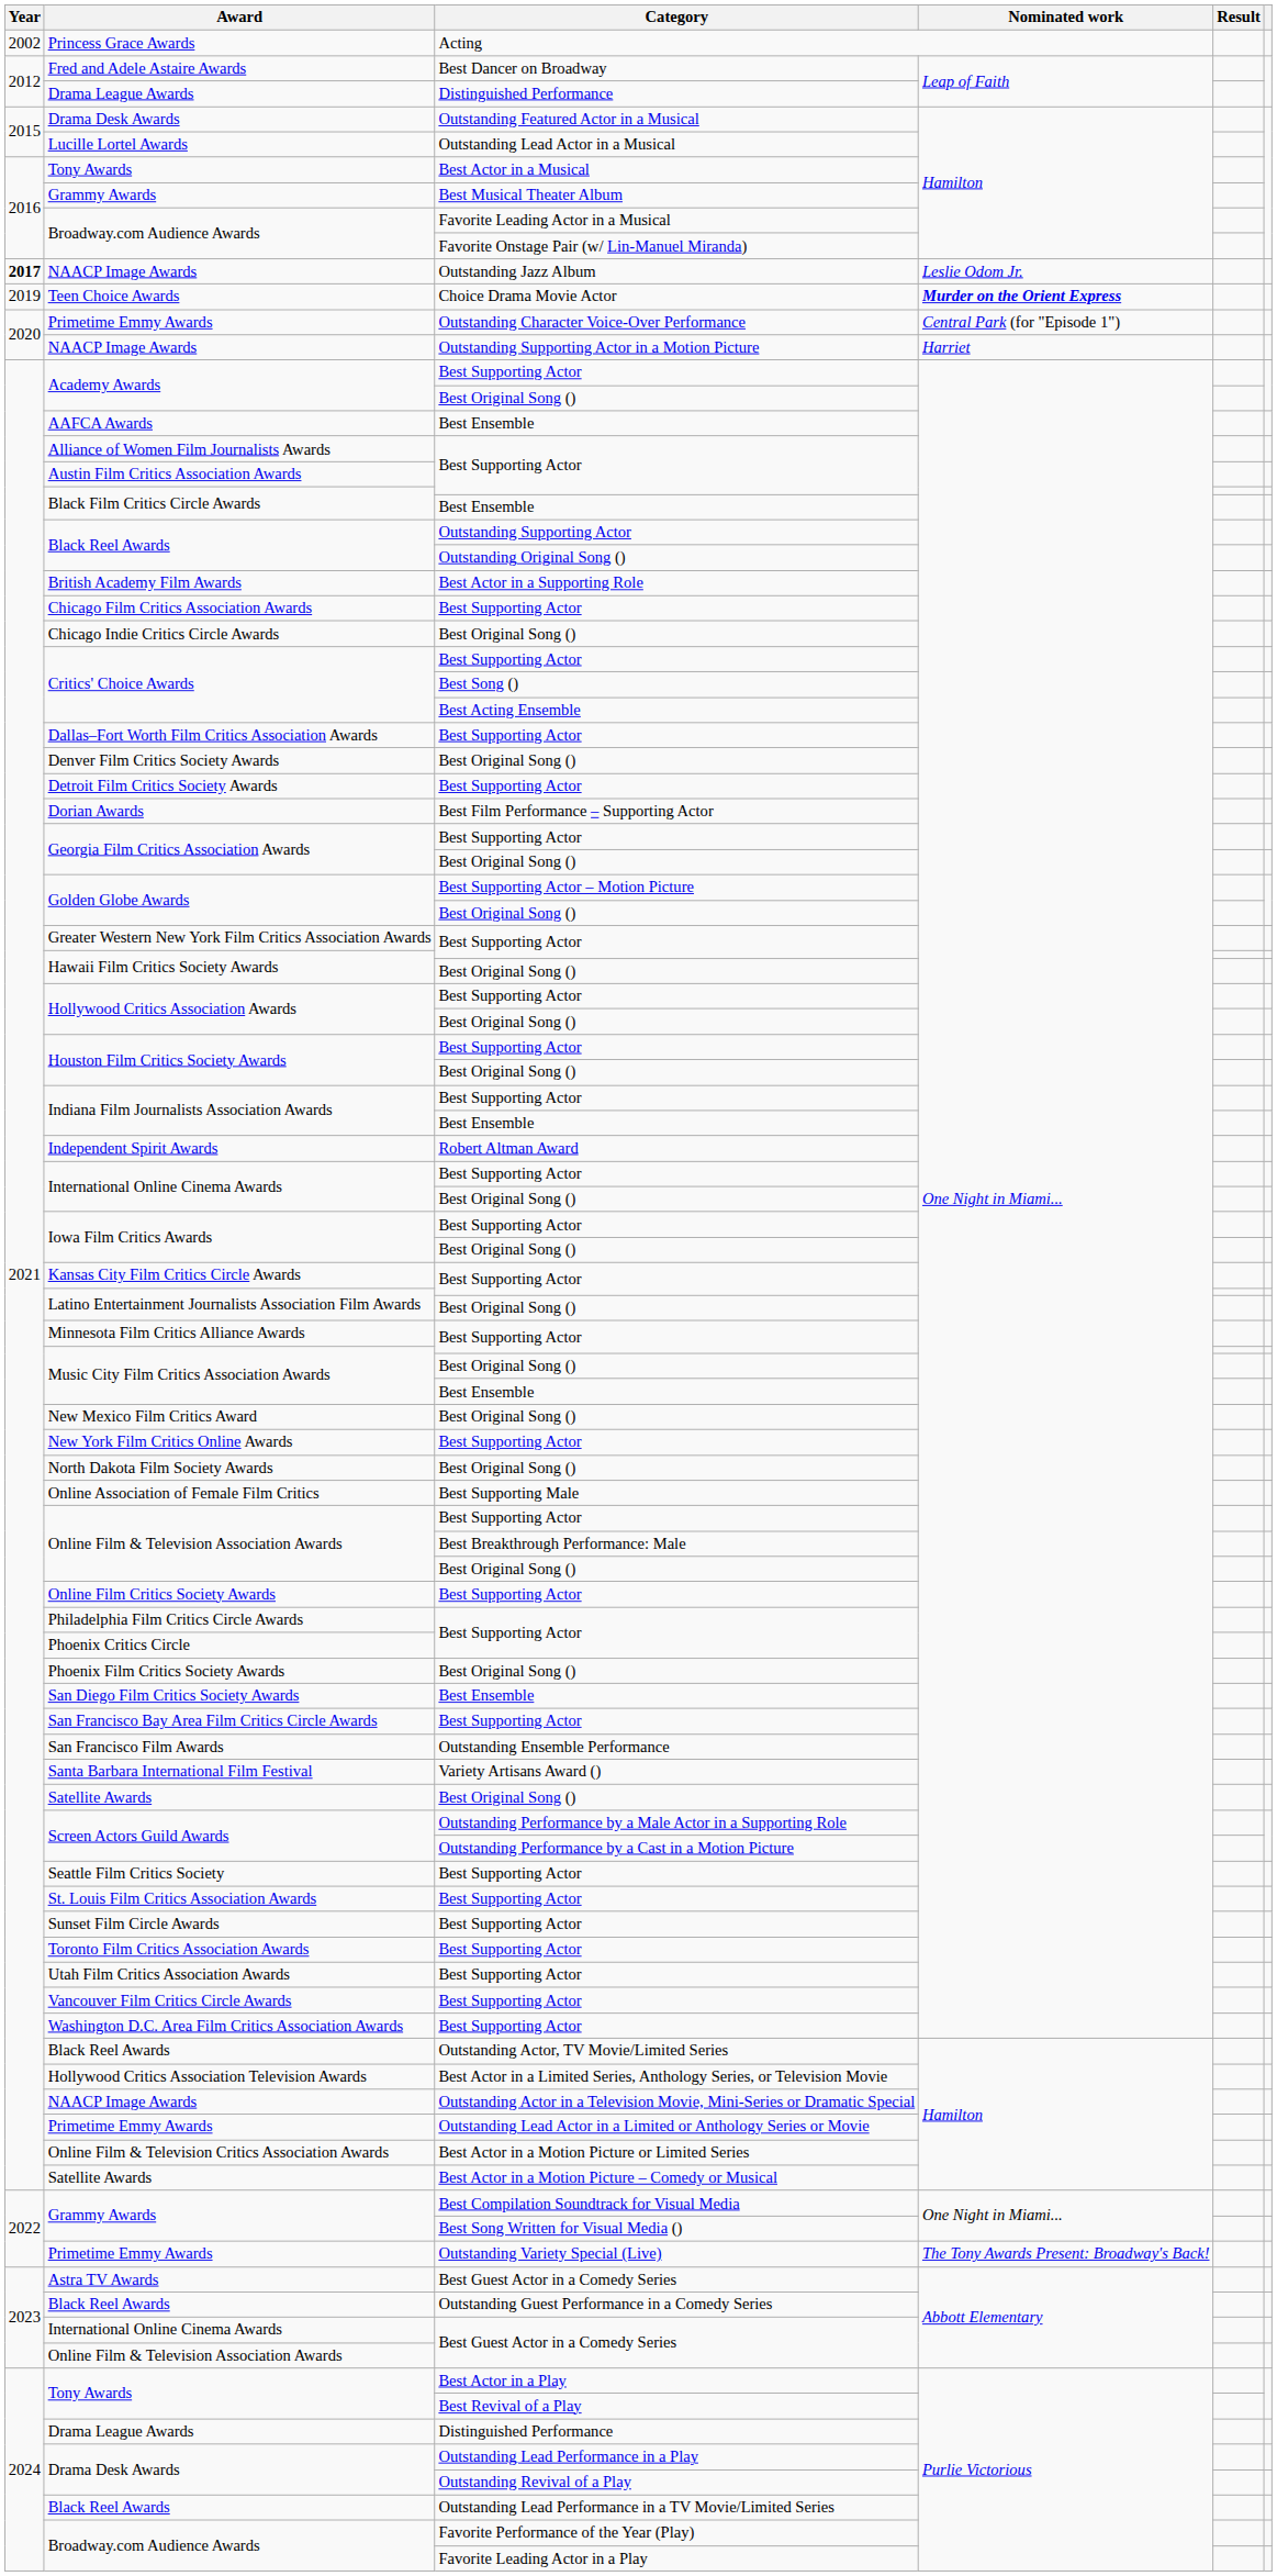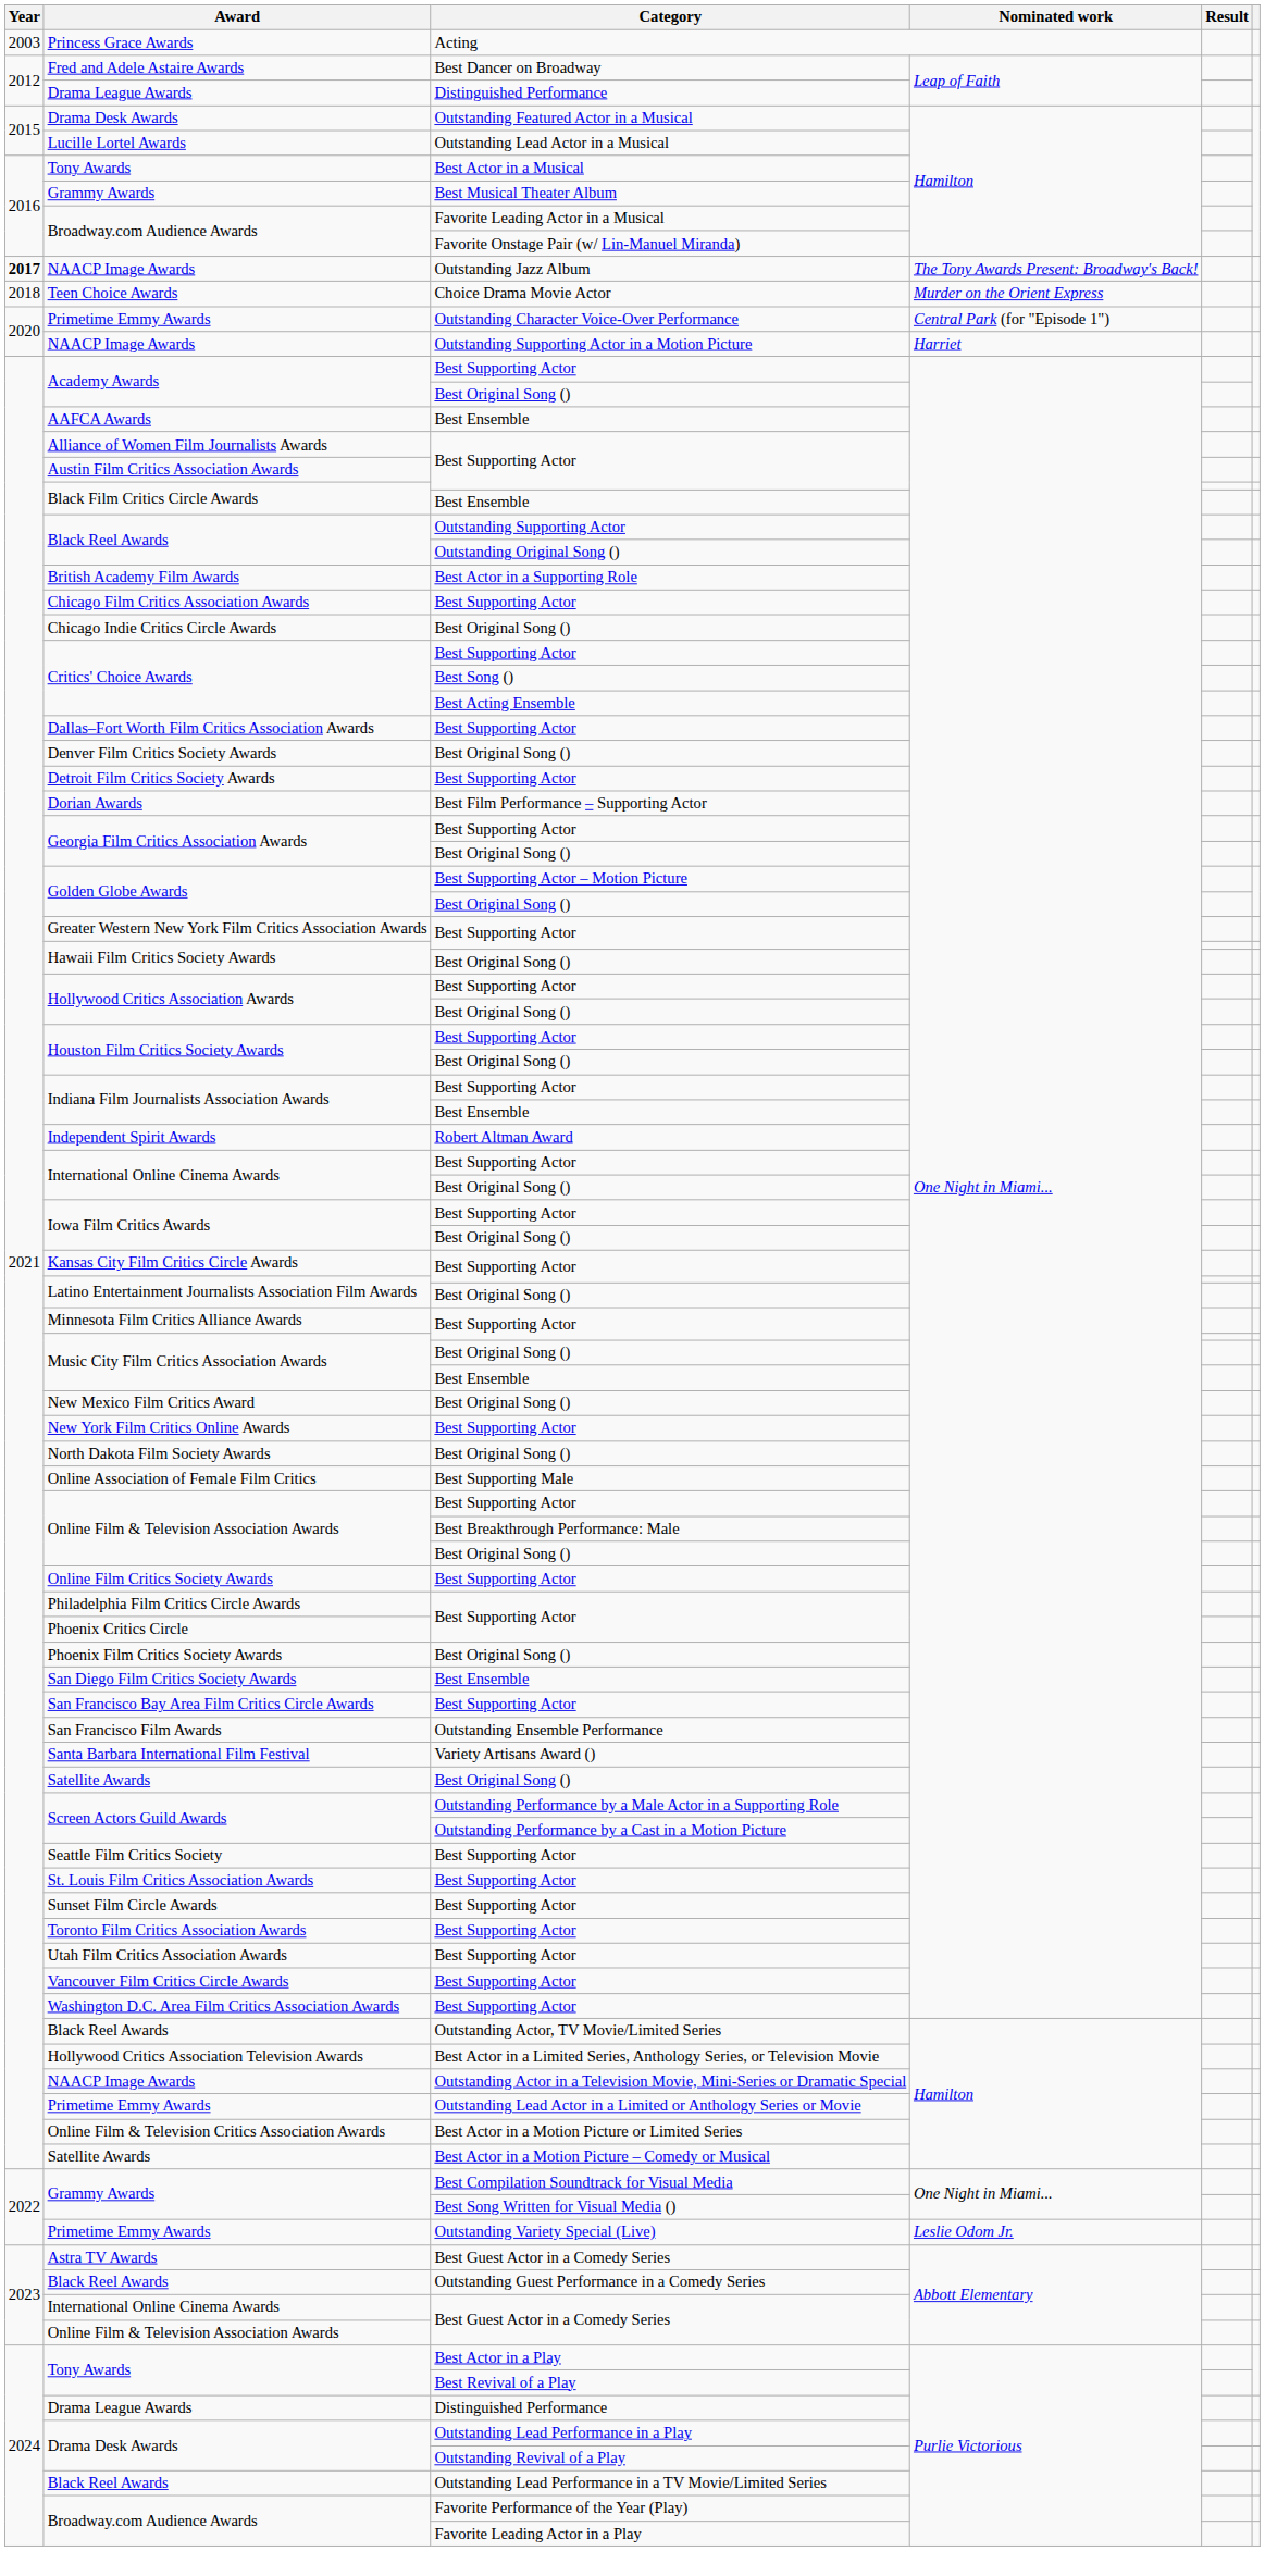Princess Grace Awards | Year: 2002 -> 2003
NAACP Image Awards / Outstanding Jazz Album | Nominated work: Leslie Odom Jr. -> The Tony Awards Present: Broadway's Back!
Teen Choice Awards | Year: 2019 -> 2018
Teen Choice Awards | Nominated work: bold -> normal
Primetime Emmy Awards / Outstanding Variety Special (Live) | Nominated work: The Tony Awards Present: Broadway's Back! -> Leslie Odom Jr.
